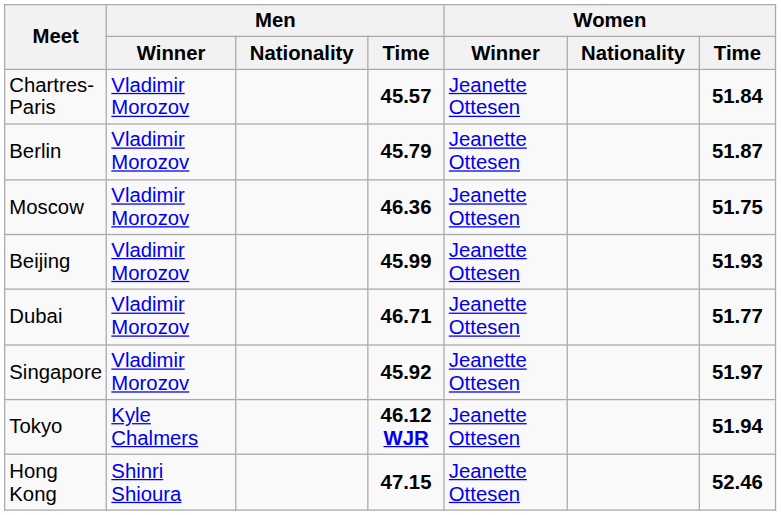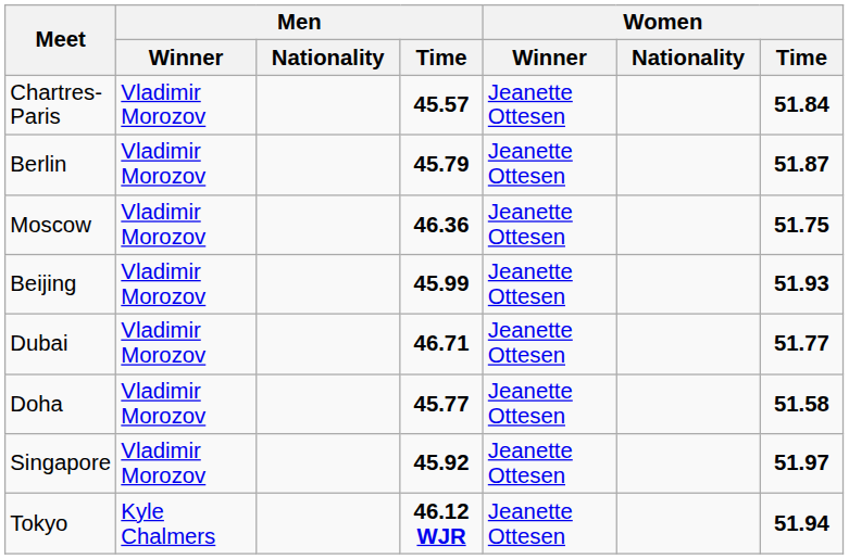+ row: Doha | Vladimir Morozov | 45.77 | Jeanette Ottesen | 51.58
- row: Hong Kong | Shinri Shioura | 47.15 | Jeanette Ottesen | 52.46
